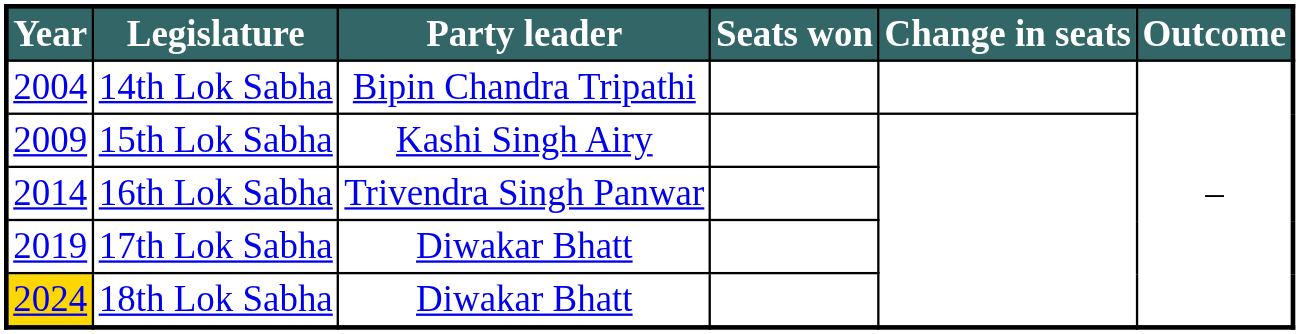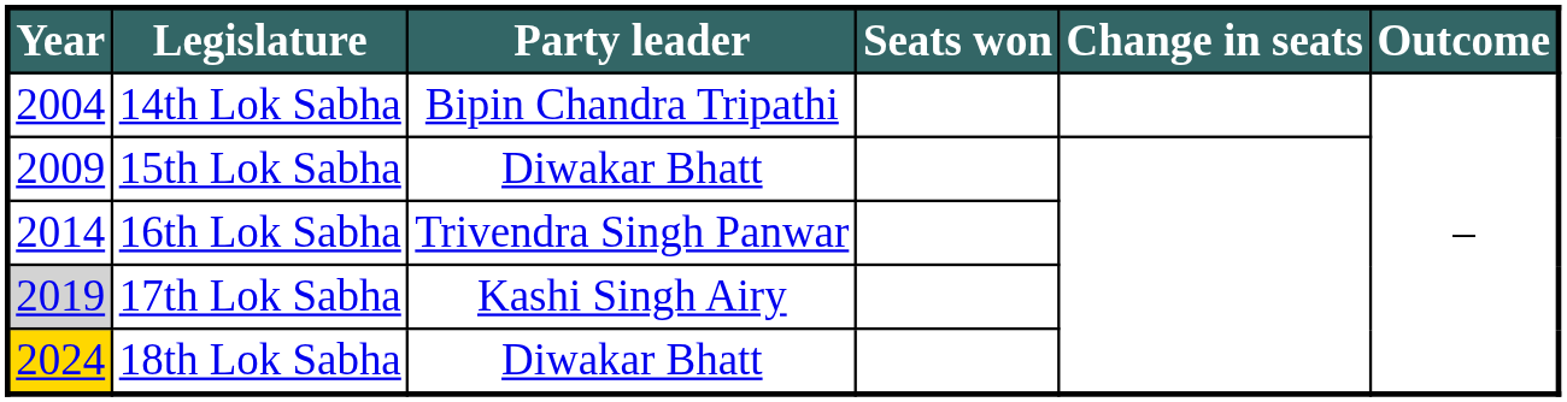15th Lok Sabha | Party leader: Kashi Singh Airy -> Diwakar Bhatt
17th Lok Sabha | Year: no background -> lightgrey background
17th Lok Sabha | Party leader: Diwakar Bhatt -> Kashi Singh Airy
